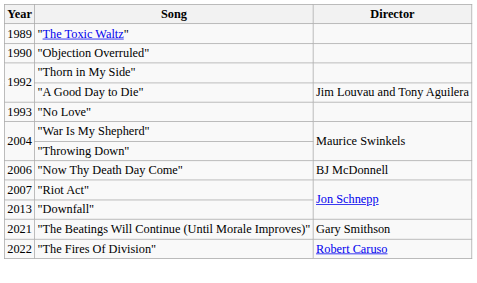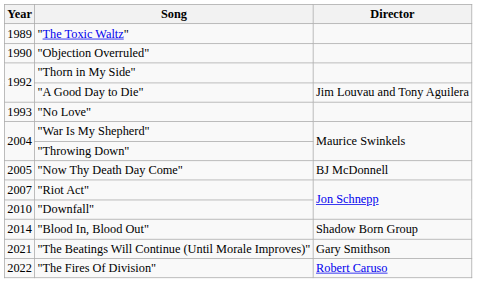"Now Thy Death Day Come" | Year: 2006 -> 2005
"Downfall" | Year: 2013 -> 2010
+ row: 2014 | "Blood In, Blood Out" | Shadow Born Group
